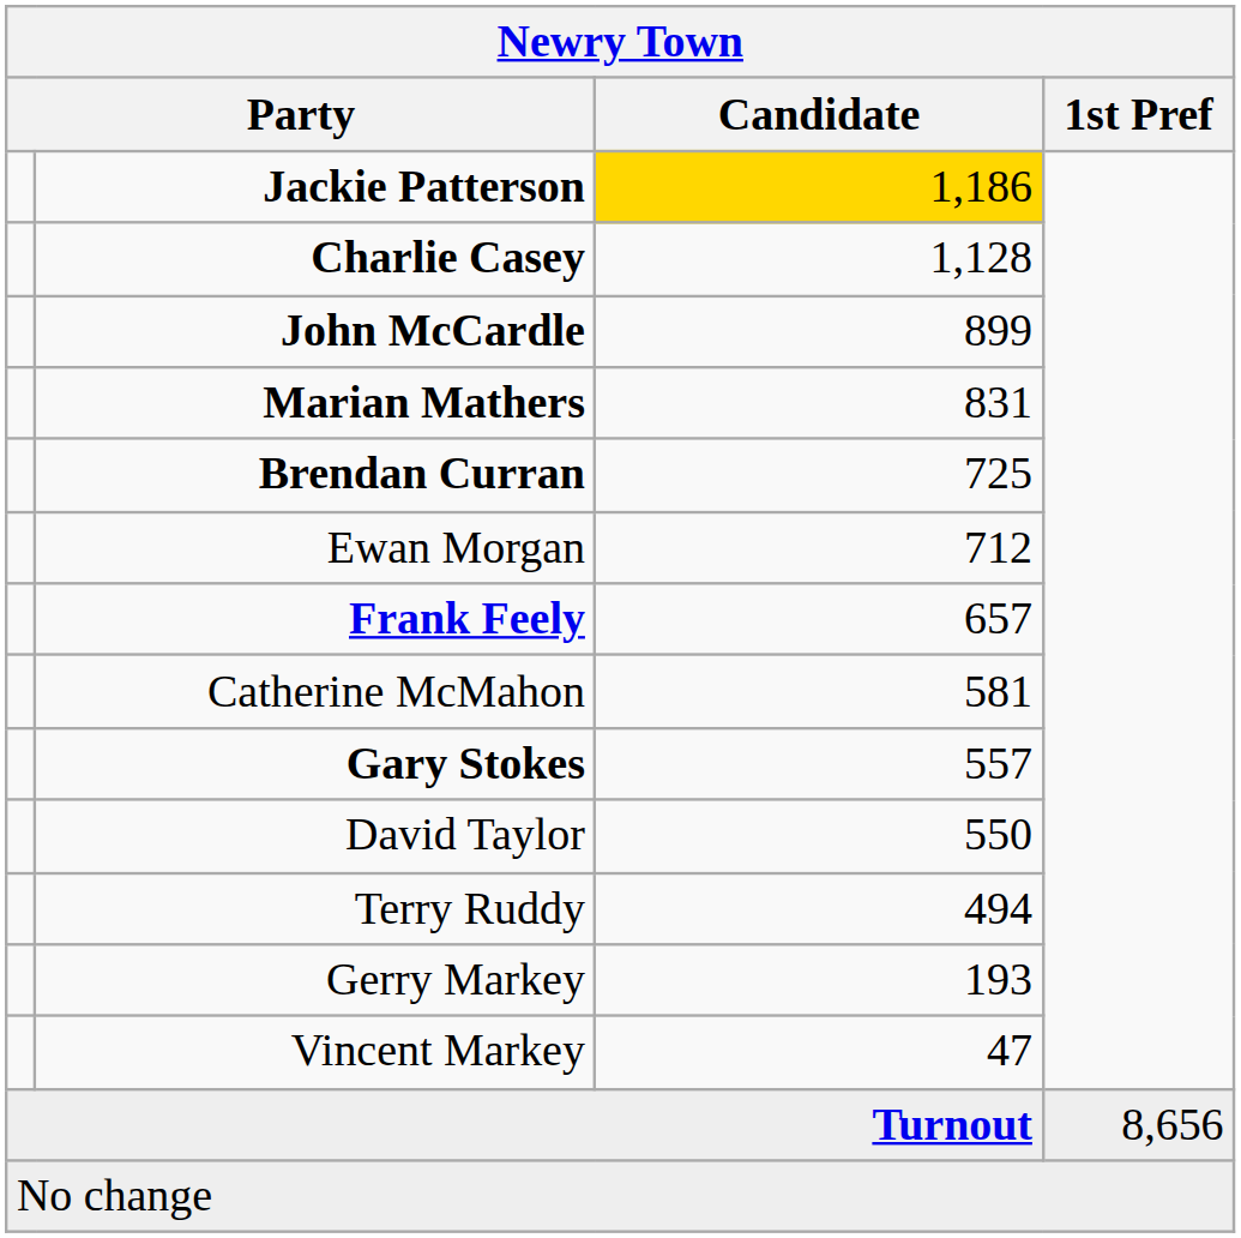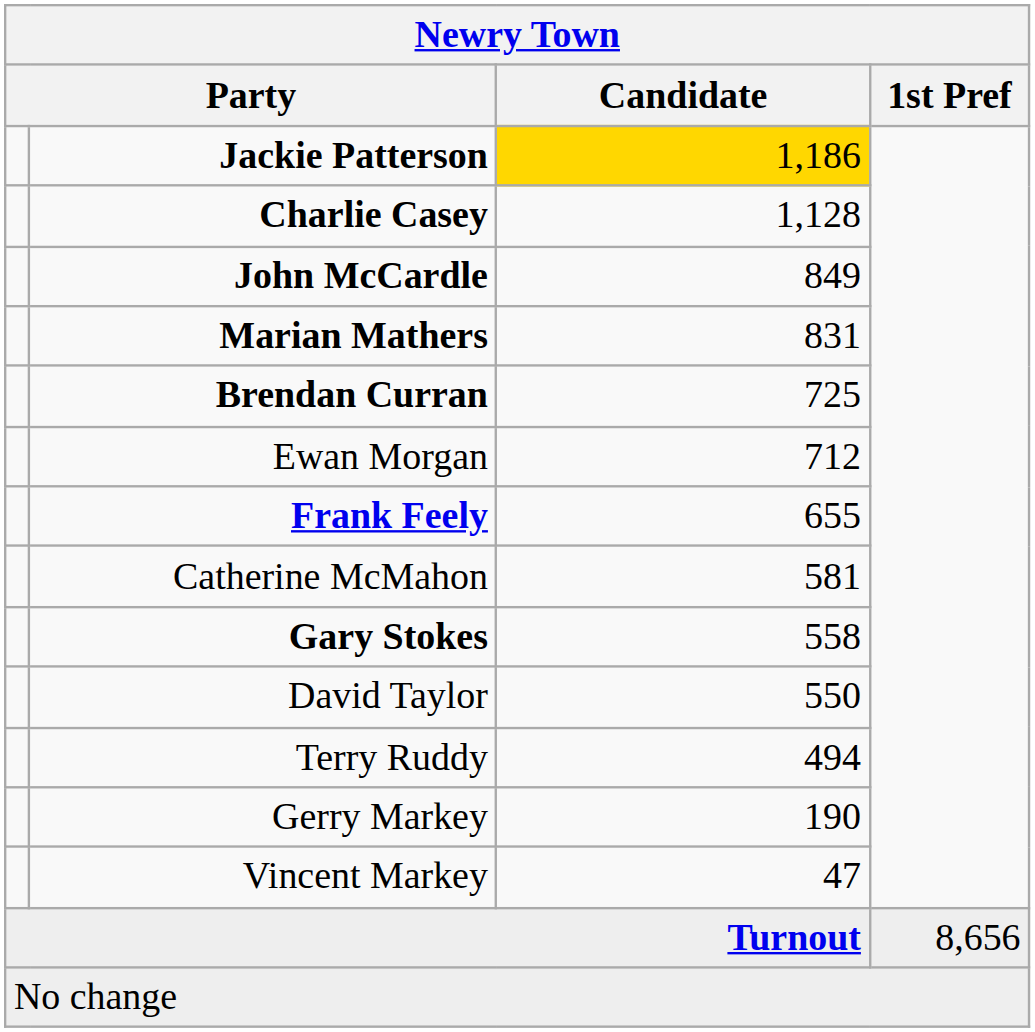John McCardle | Candidate: 899 -> 849
Frank Feely | Candidate: 657 -> 655
Gary Stokes | Candidate: 557 -> 558
Gerry Markey | Candidate: 193 -> 190
